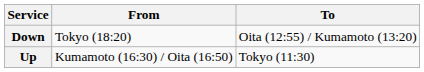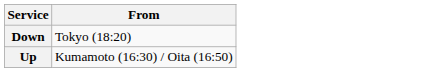- column: To | Oita (12:55) / Kumamoto (13:20) | Tokyo (11:30)
